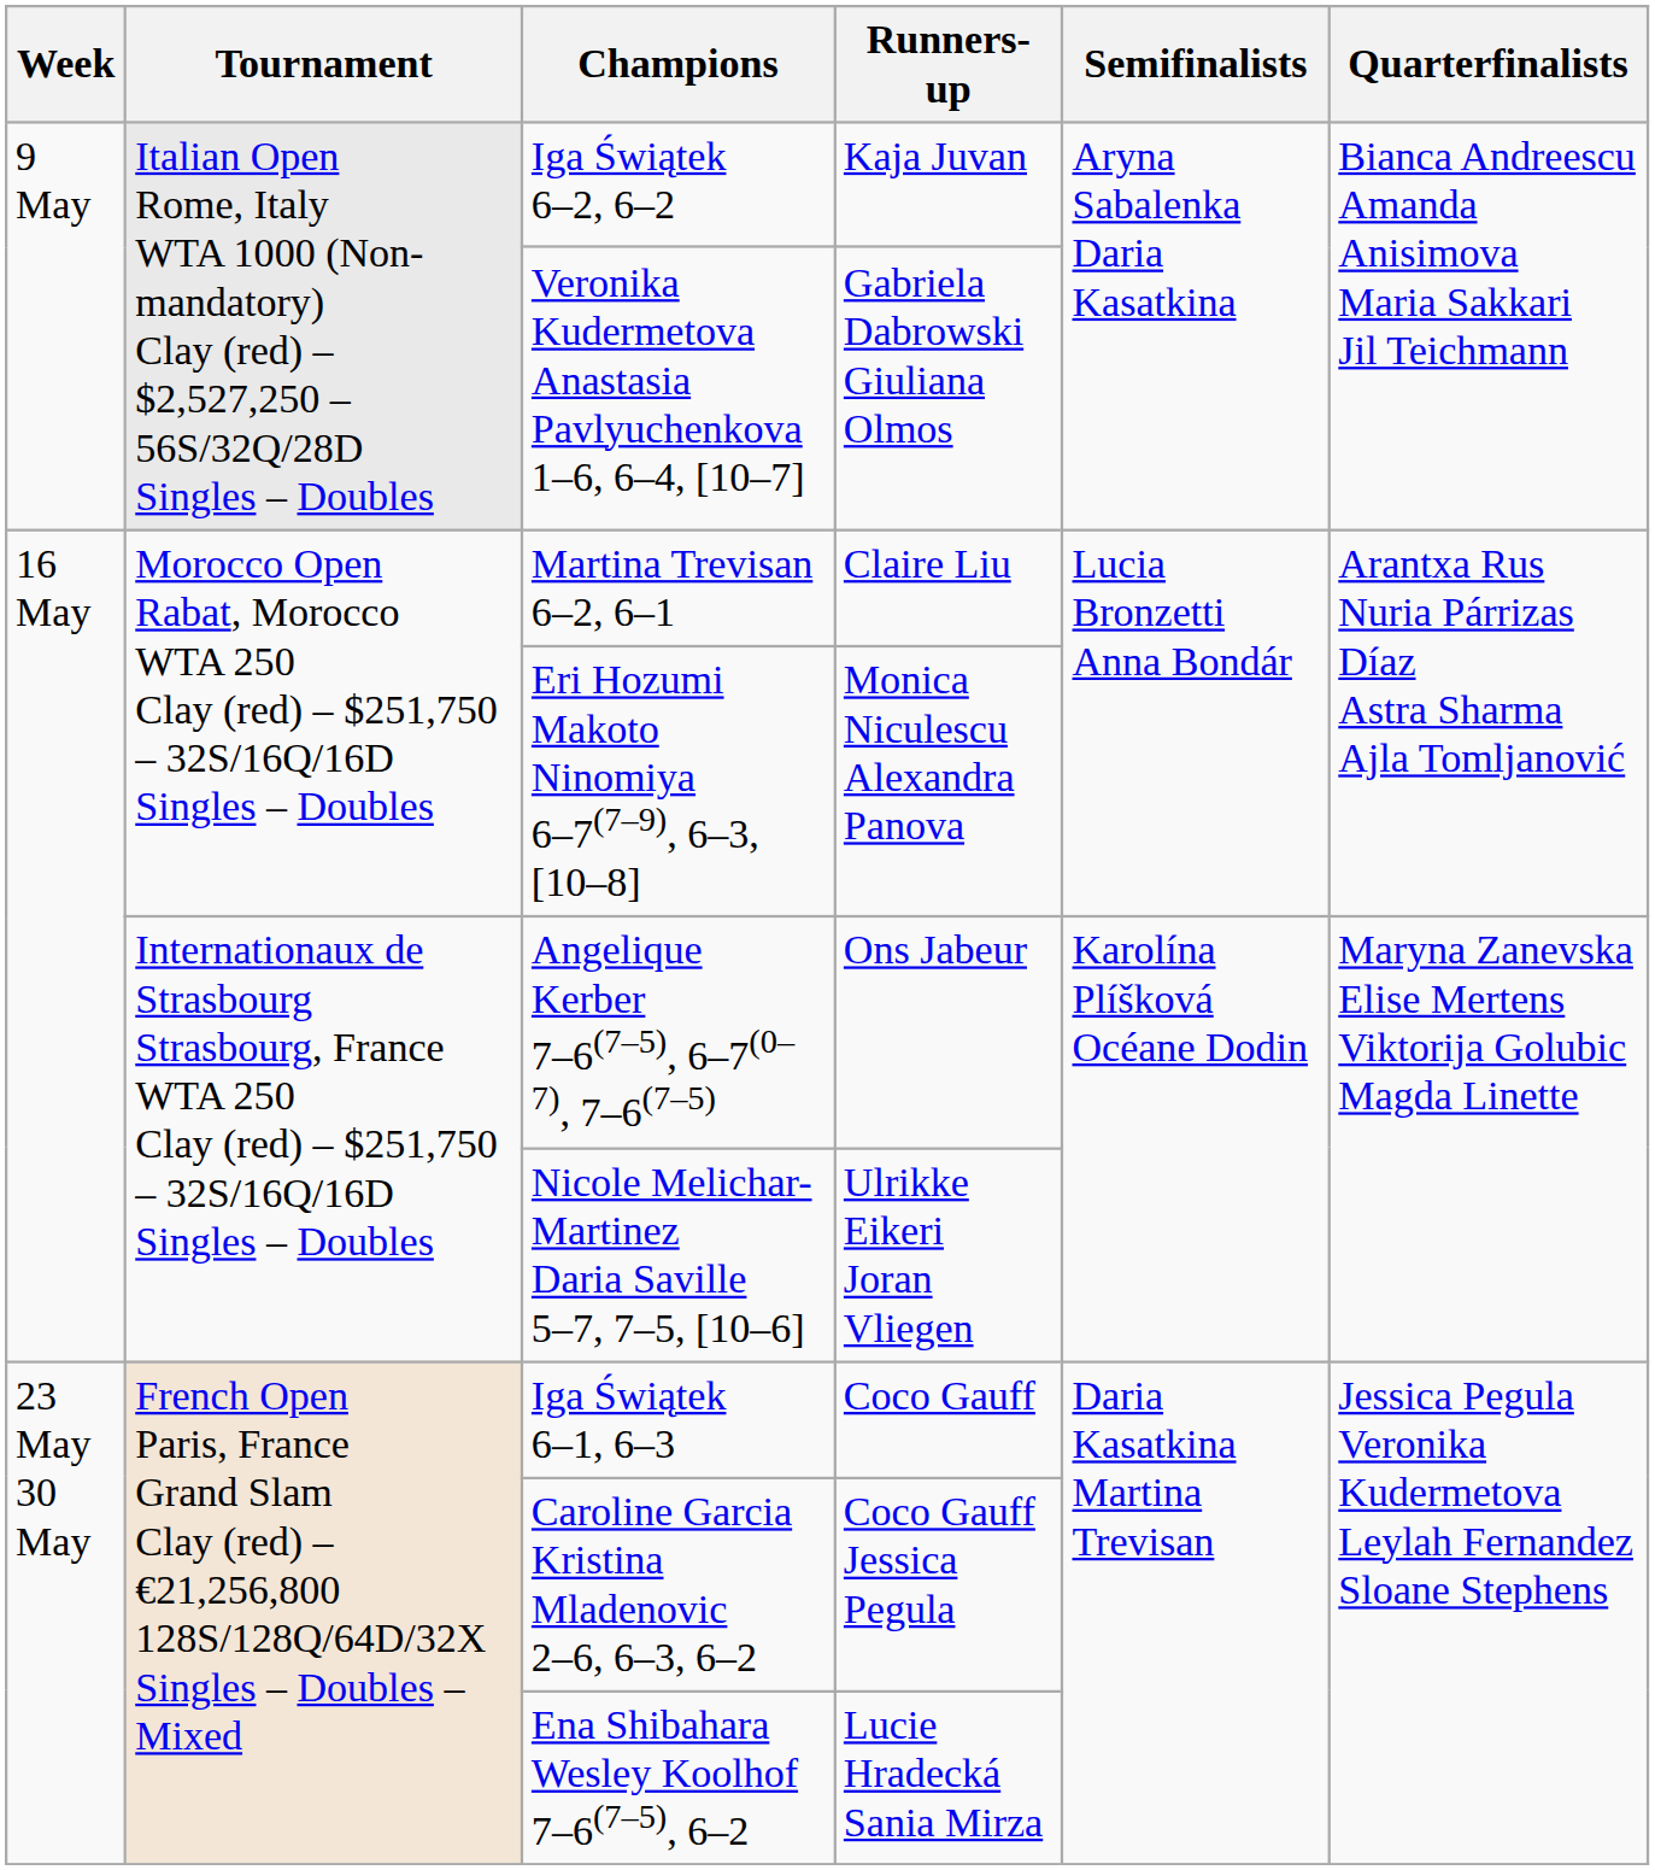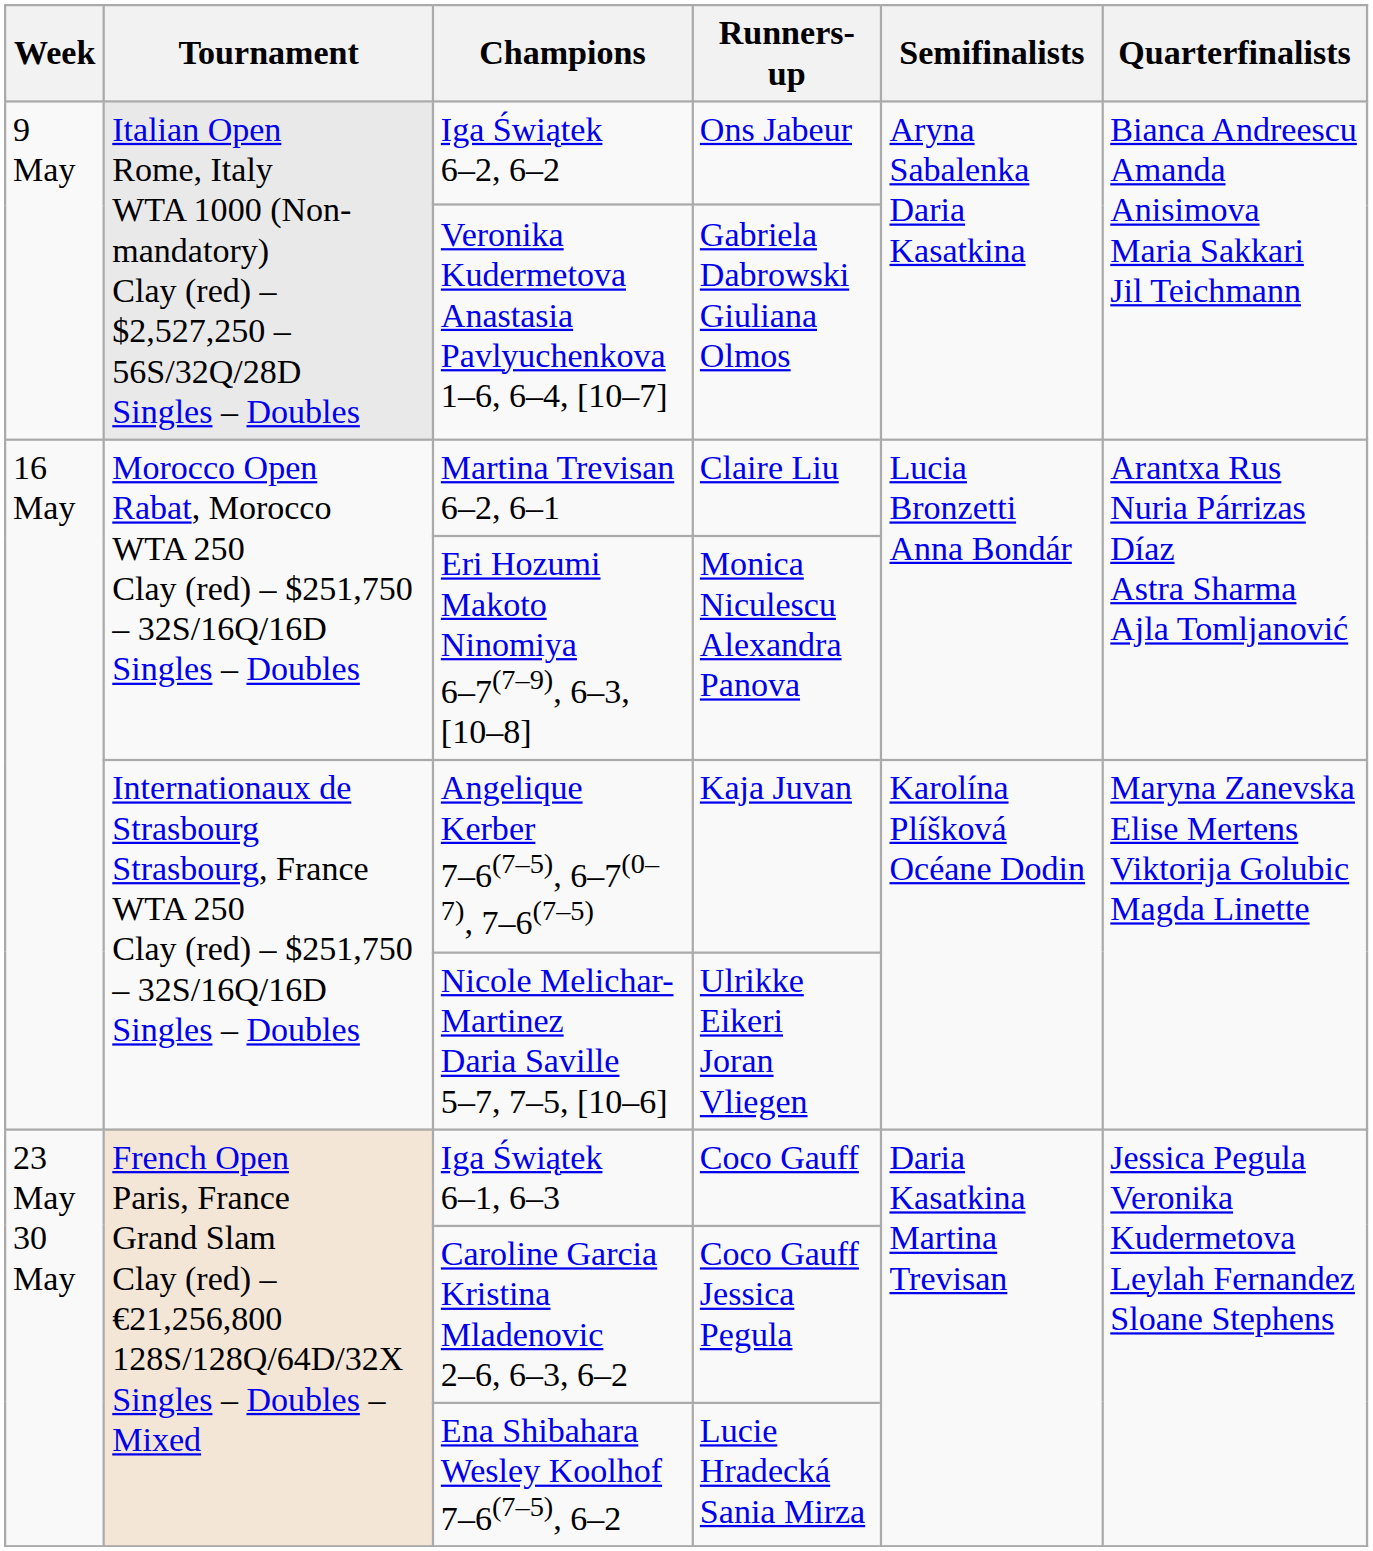Iga Świątek 6–2, 6–2 | Runners-up: Kaja Juvan -> Ons Jabeur
Angelique Kerber 7–6(7–5), 6–7(0–7), 7–6(7–5) | Runners-up: Ons Jabeur -> Kaja Juvan
